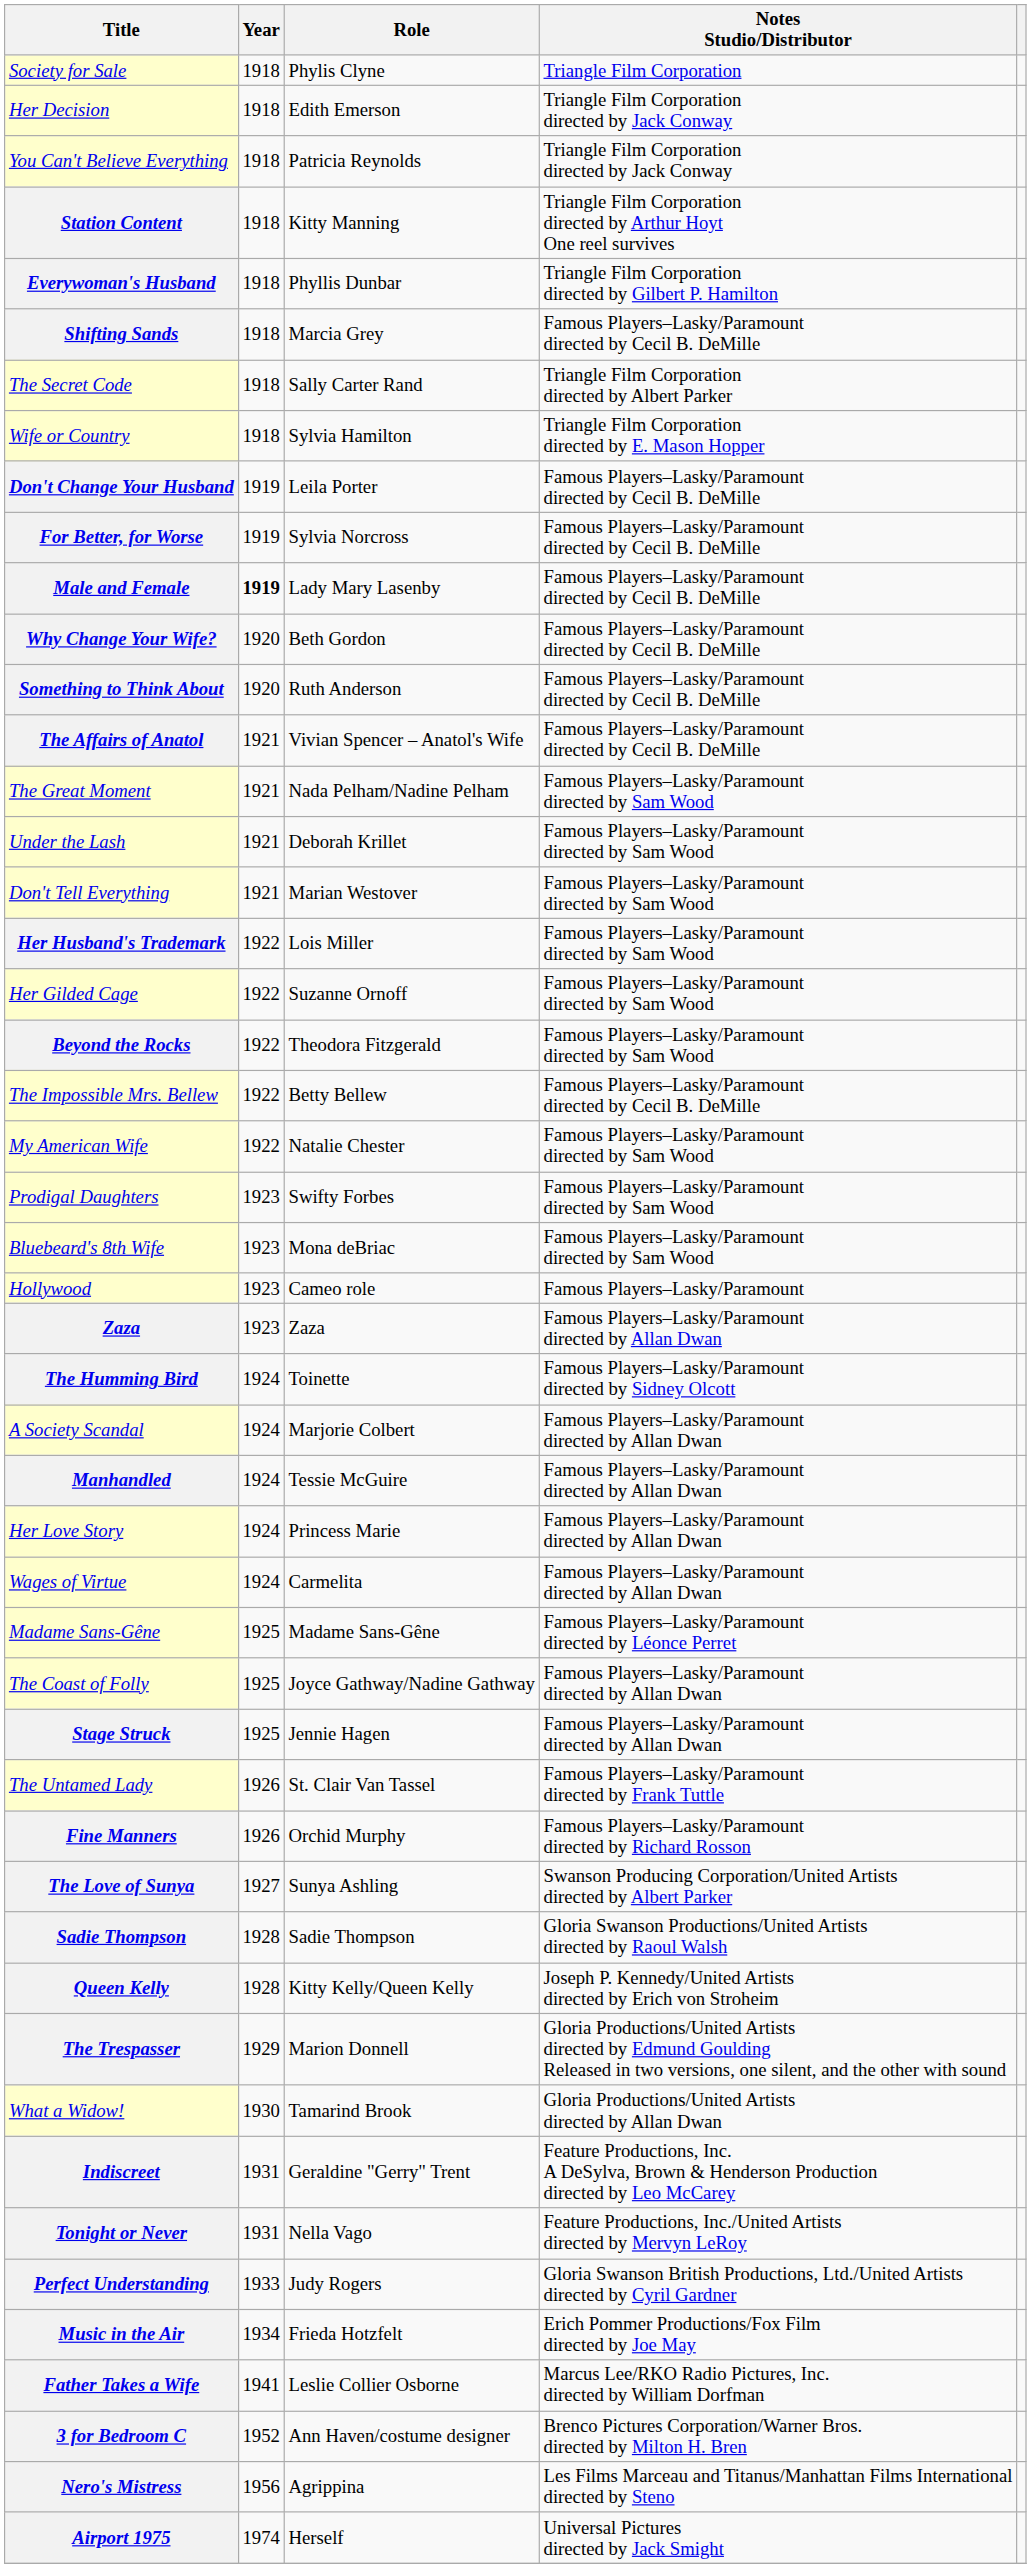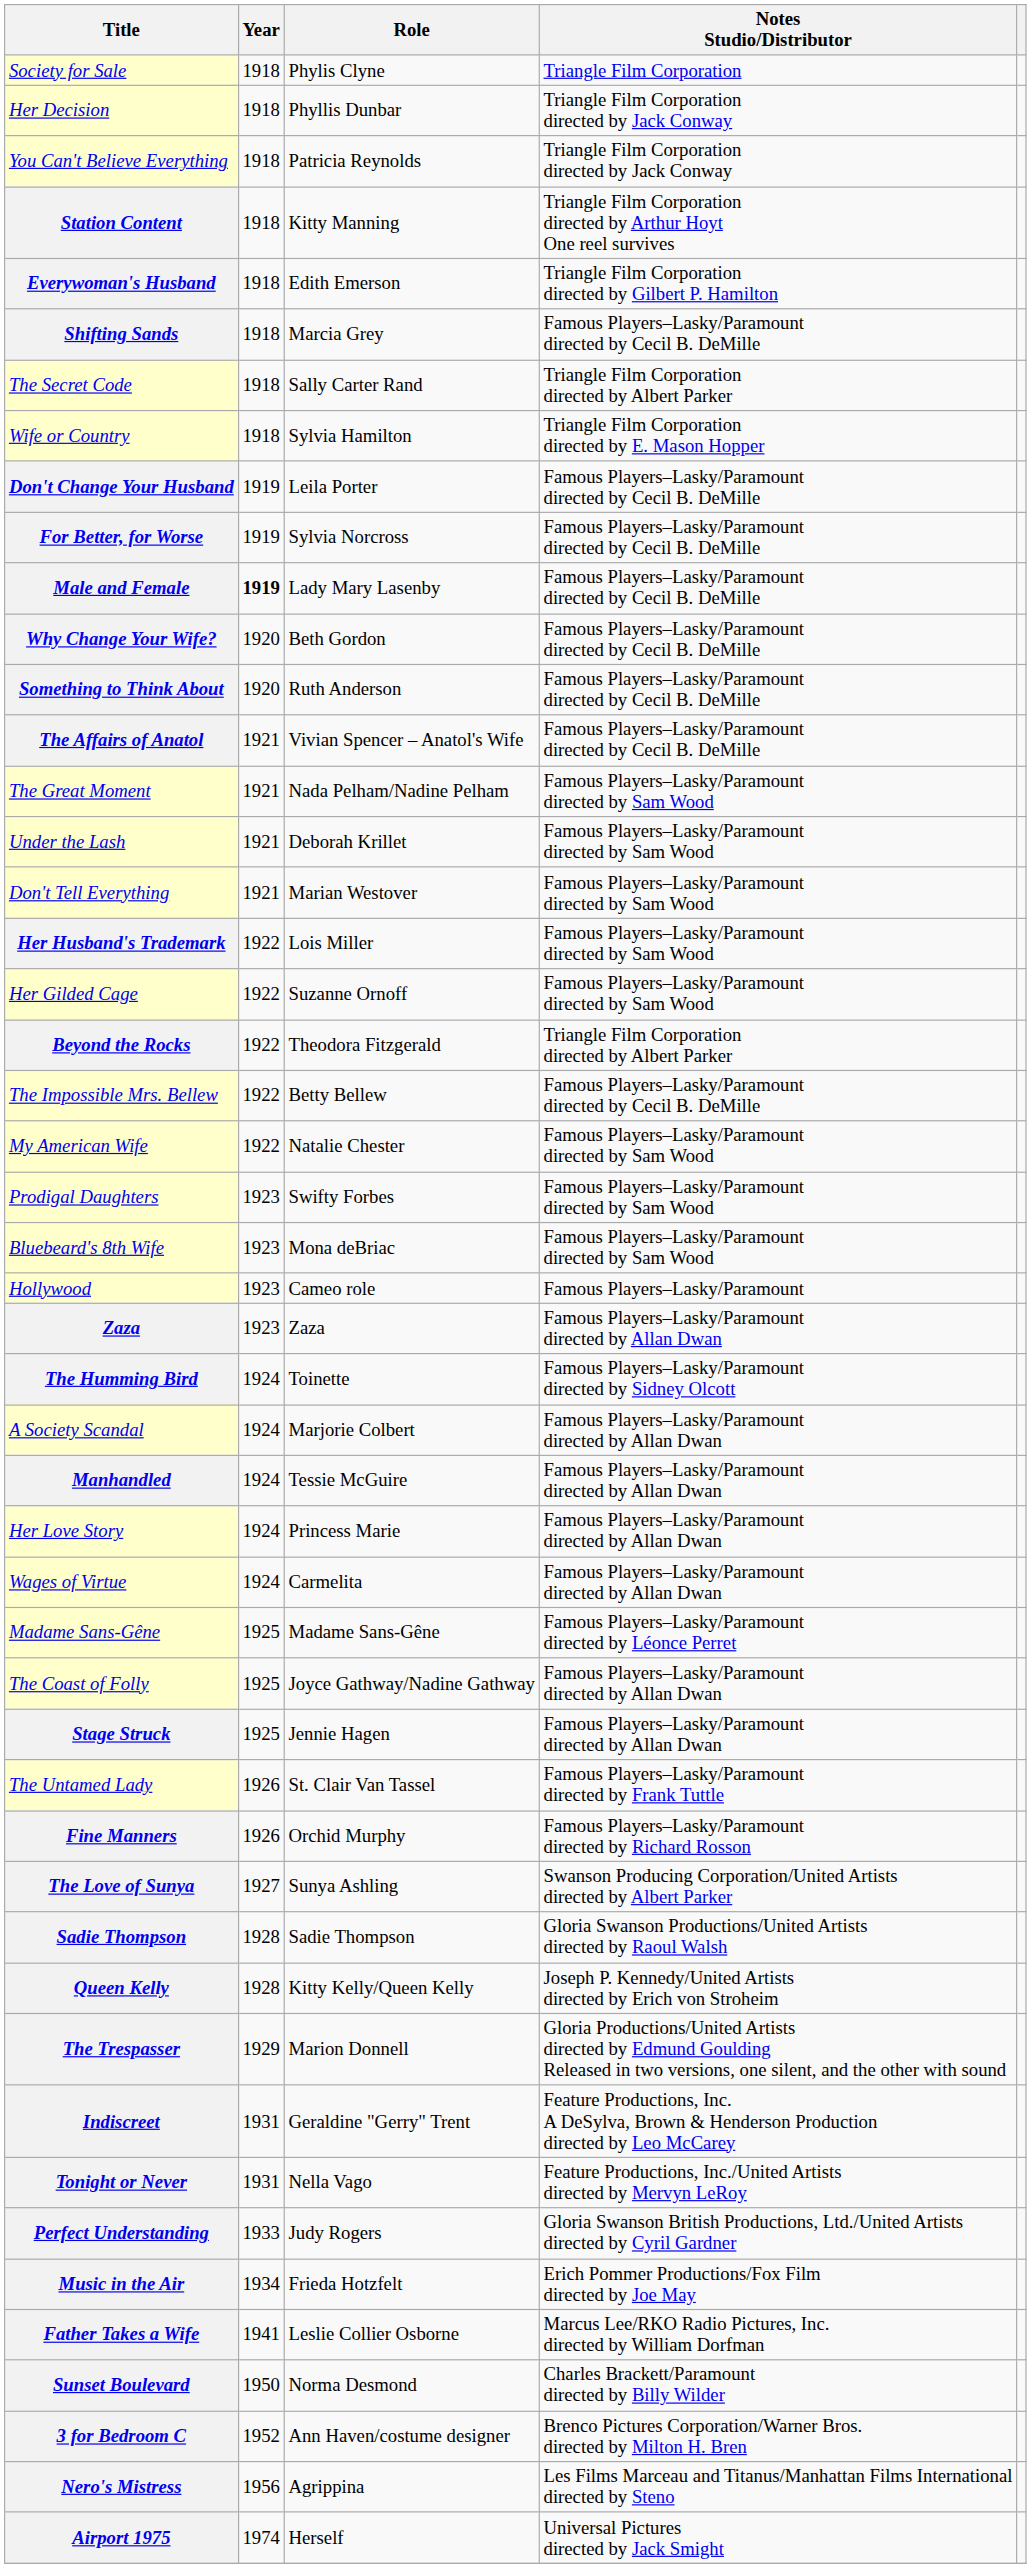Her Decision | Role: Edith Emerson -> Phyllis Dunbar
Everywoman's Husband | Role: Phyllis Dunbar -> Edith Emerson
Beyond the Rocks | Notes Studio/Distributor: Famous Players–Lasky/Paramount directed by Sam Wood -> Triangle Film Corporation directed by Albert Parker
- row: What a Widow! | 1930 | Tamarind Brook | Gloria Productions/United Artists directed by Allan Dwan
+ row: Sunset Boulevard | 1950 | Norma Desmond | Charles Brackett/Paramount directed by Billy Wilder
